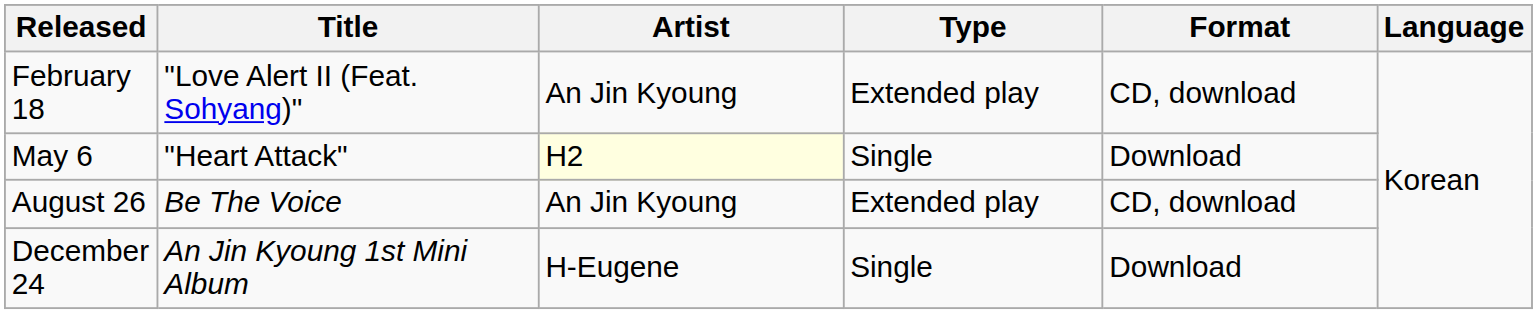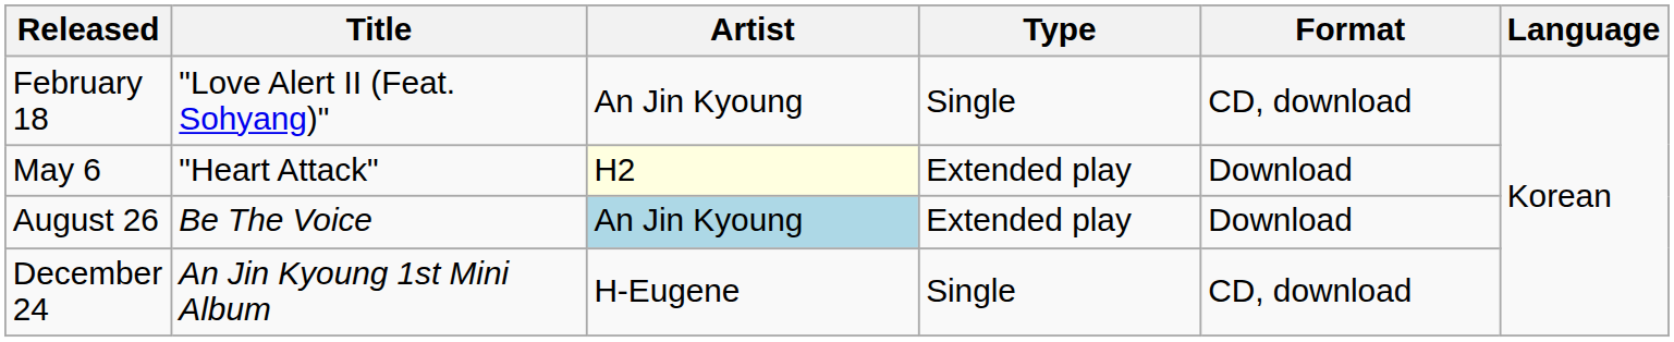February 18 | Type: Extended play -> Single
May 6 | Type: Single -> Extended play
August 26 | Artist: no background -> lightblue background
August 26 | Format: CD, download -> Download
December 24 | Format: Download -> CD, download
